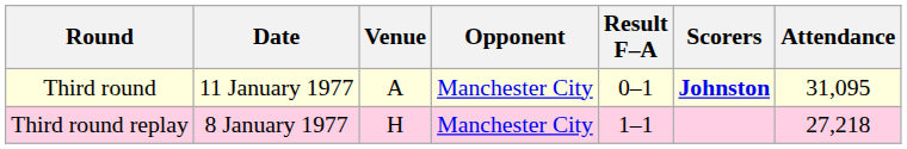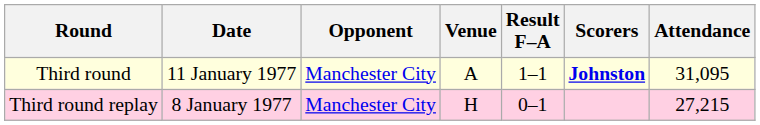columns swapped: Opponent <-> Venue
Third round | Result F–A: 0–1 -> 1–1
Third round replay | Result F–A: 1–1 -> 0–1
Third round replay | Attendance: 27,218 -> 27,215
